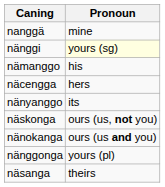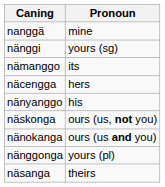nänggi | Pronoun: lightyellow background -> no background
nämanggo | Pronoun: his -> its
nänyanggo | Pronoun: its -> his
